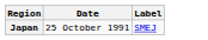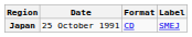+ column: Format | CD
